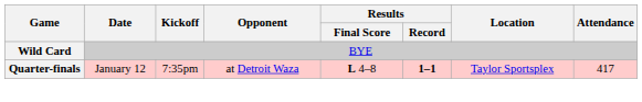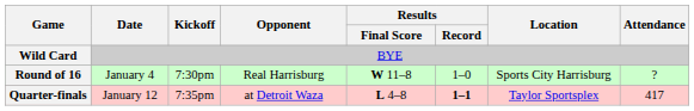+ row: Round of 16 | January 4 | 7:30pm | Real Harrisburg | W 11–8 | 1–0 | Sports City Harrisburg | ?
